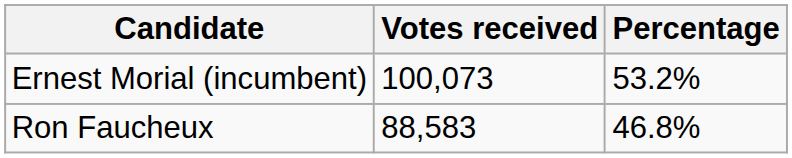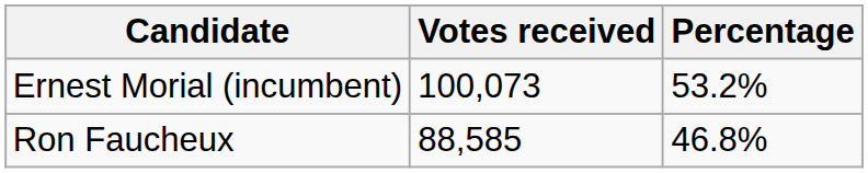Ron Faucheux | Votes received: 88,583 -> 88,585
